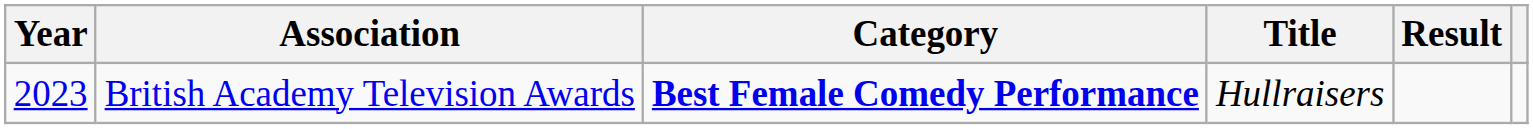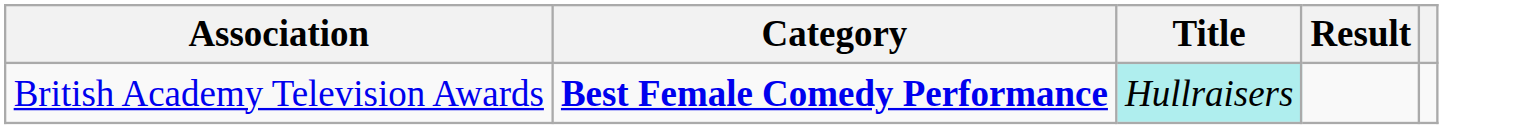- column: Year | 2023
British Academy Television Awards | Title: no background -> paleturquoise background
